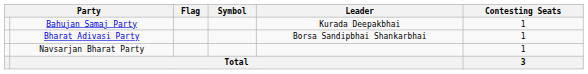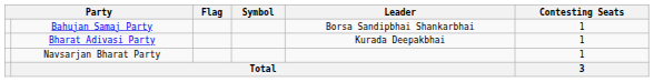Bahujan Samaj Party | Leader: Kurada Deepakbhai -> Borsa Sandipbhai Shankarbhai
Bharat Adivasi Party | Leader: Borsa Sandipbhai Shankarbhai -> Kurada Deepakbhai
